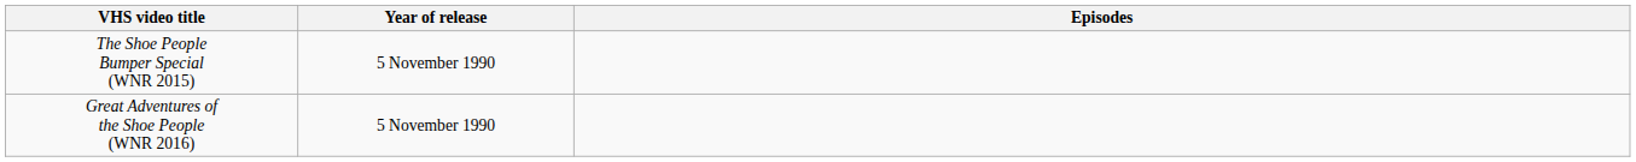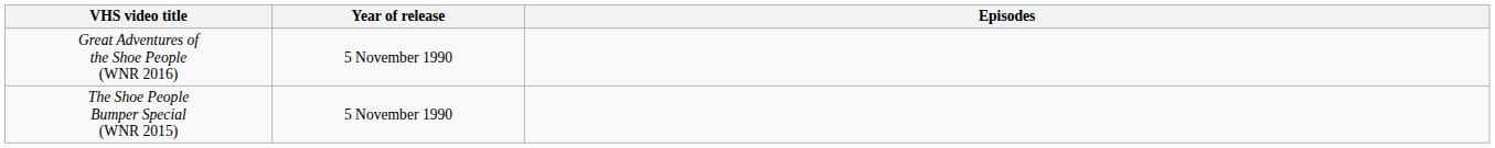rows swapped: The Shoe People Bumper Special (WNR 2015) <-> Great Adventures of the Shoe People (WNR 2016)
